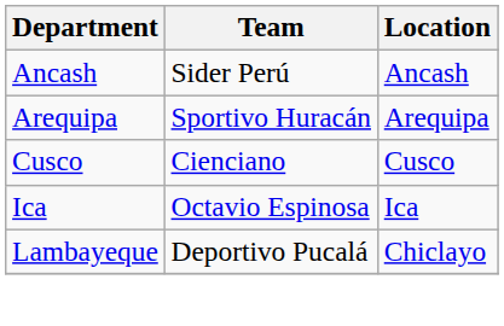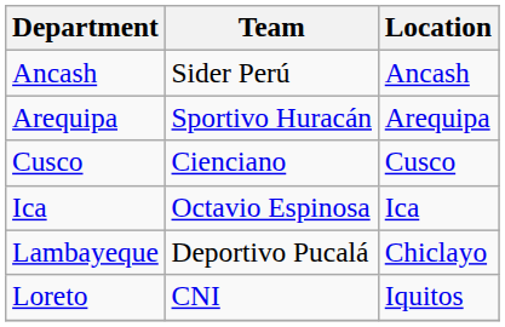+ row: Loreto | CNI | Iquitos
